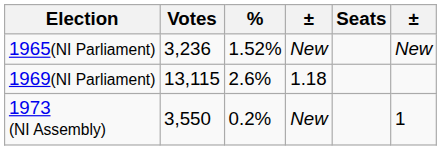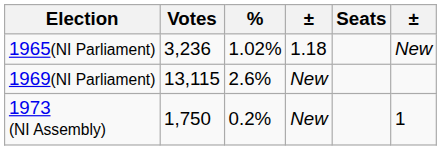1965(NI Parliament) | %: 1.52% -> 1.02%
1965(NI Parliament) | column 4: New -> 1.18
1969(NI Parliament) | column 4: 1.18 -> New
1973 (NI Assembly) | Votes: 3,550 -> 1,750
